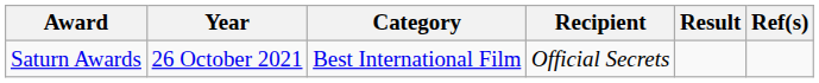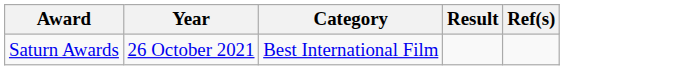- column: Recipient | Official Secrets
